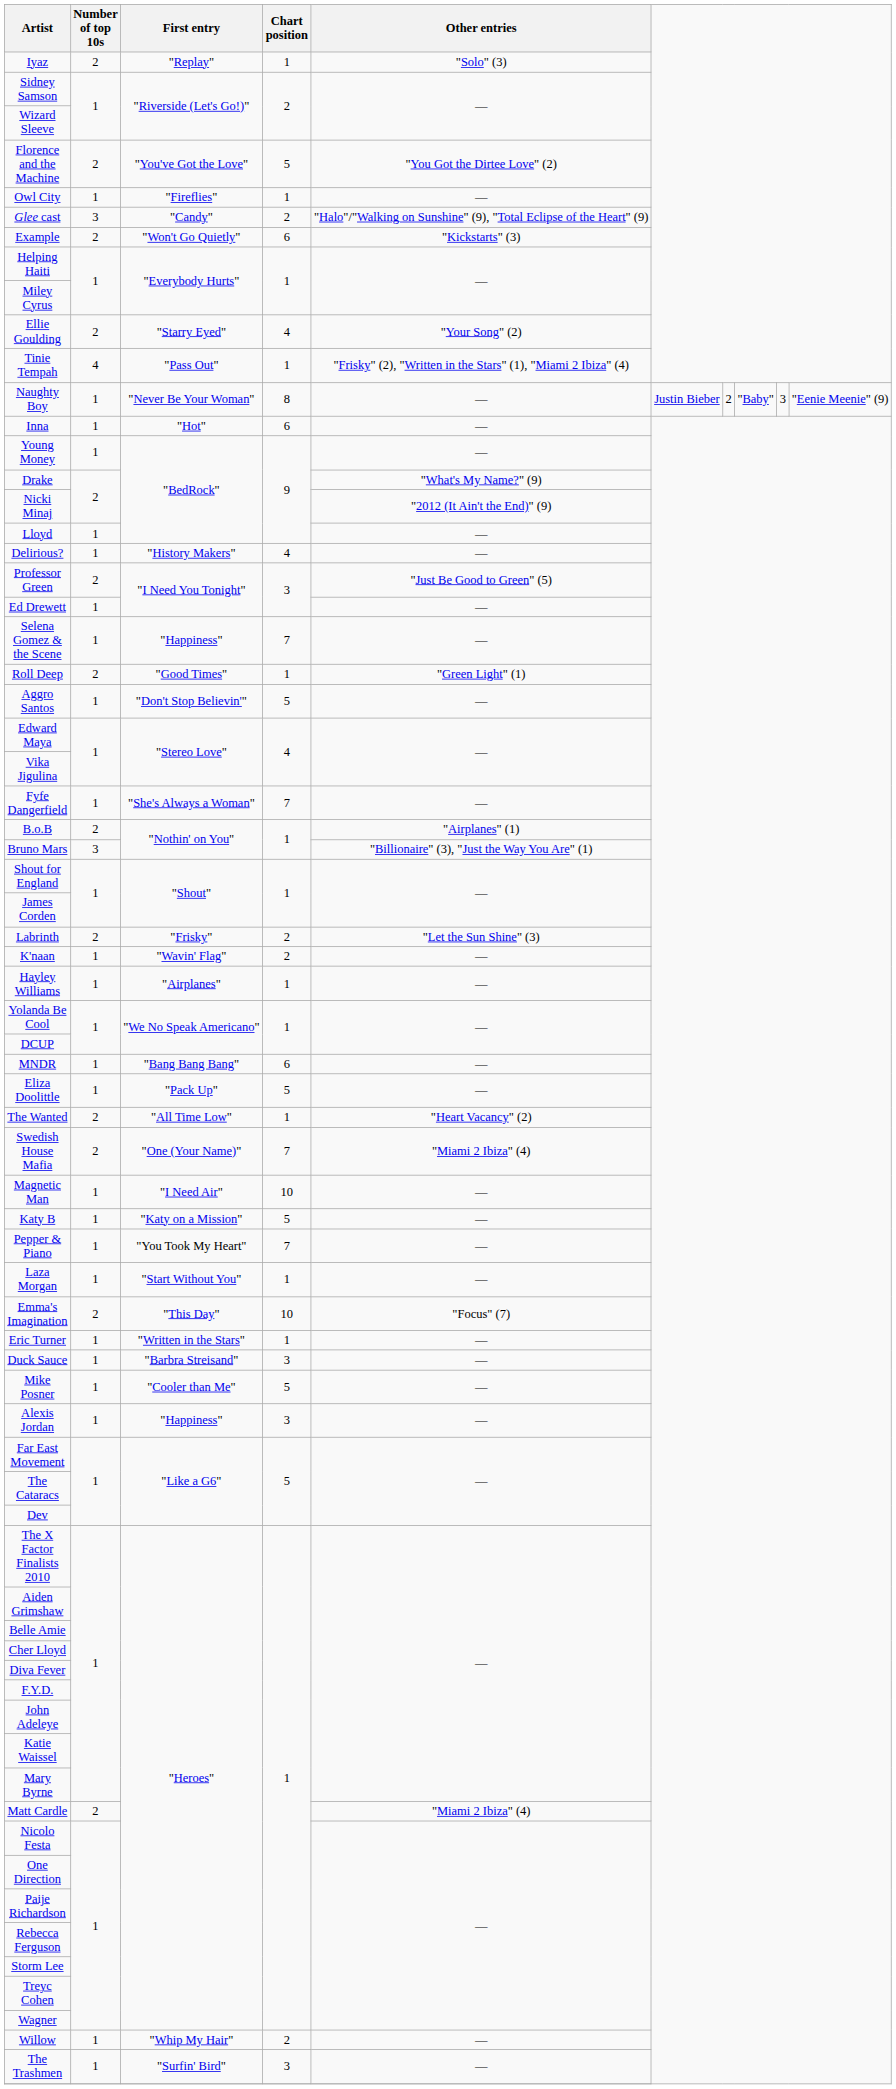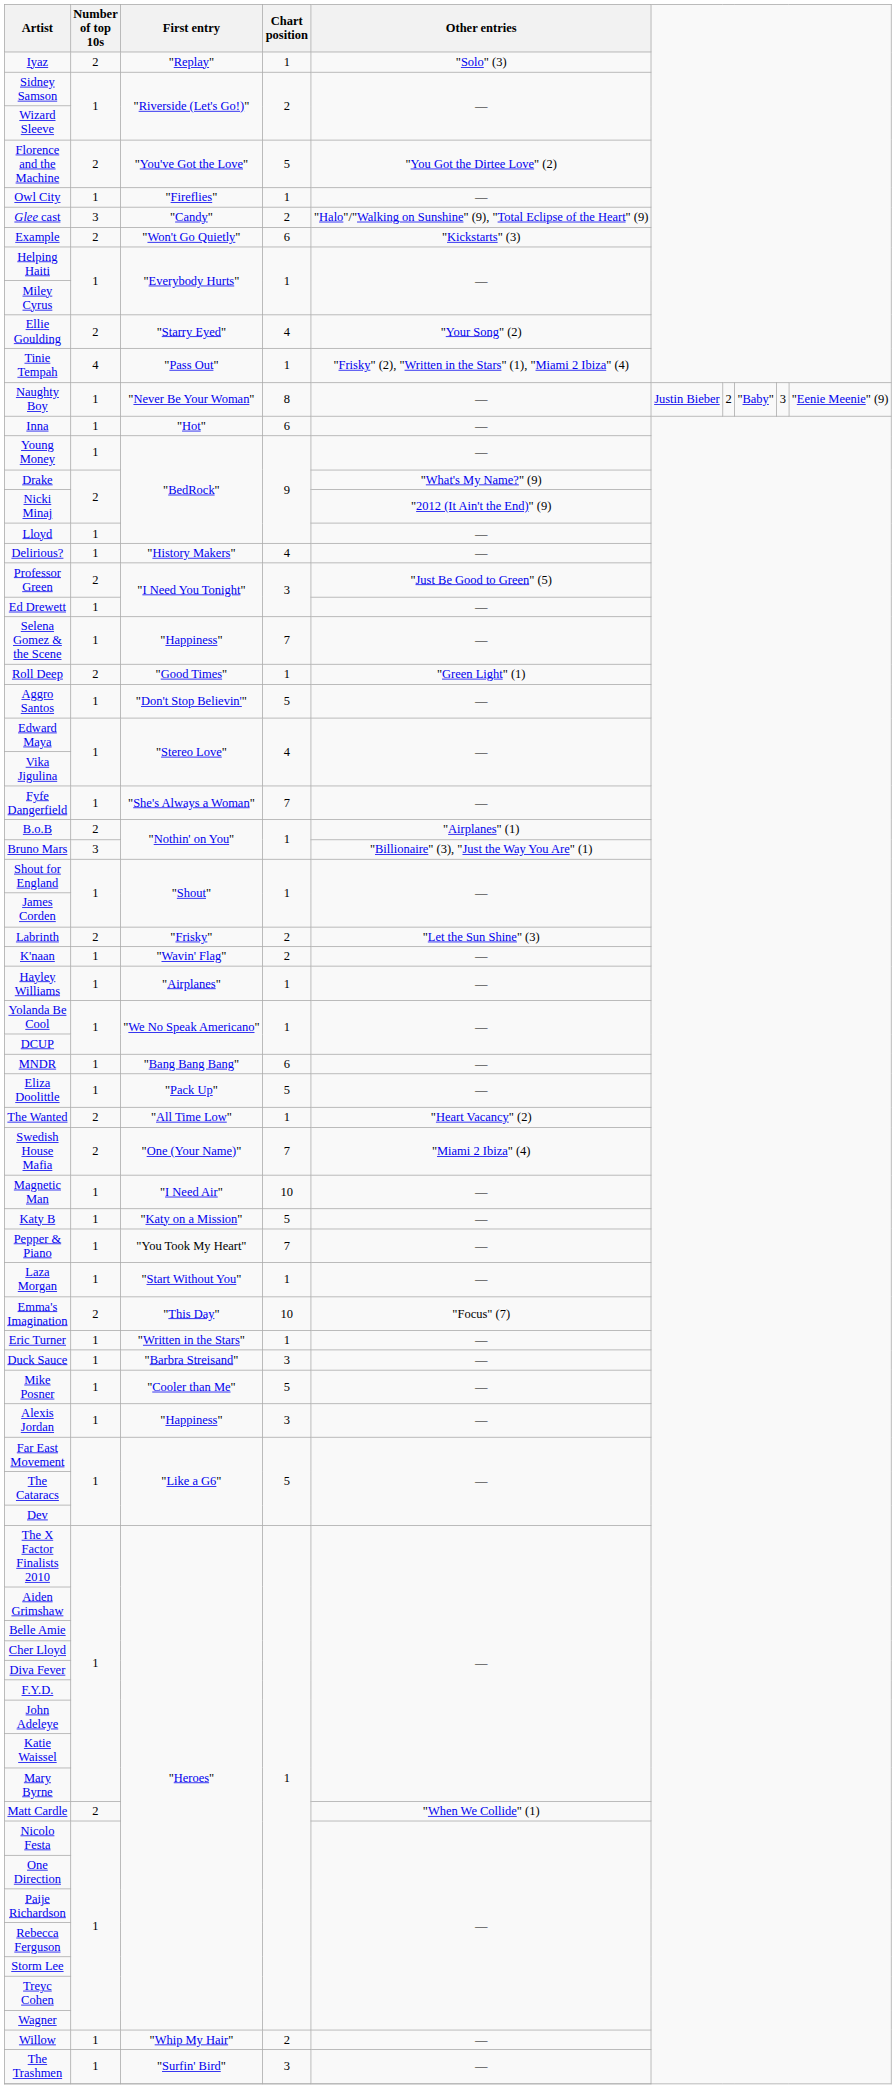Matt Cardle | Other entries: "Miami 2 Ibiza" (4) -> "When We Collide" (1)
